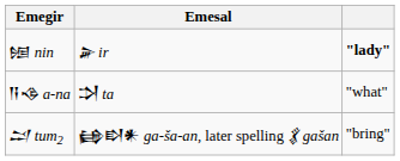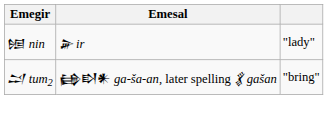𒎏 nin | column 3: bold -> normal
- row: 𒀀𒈾 a-na | 𒋫 ta | "what"
